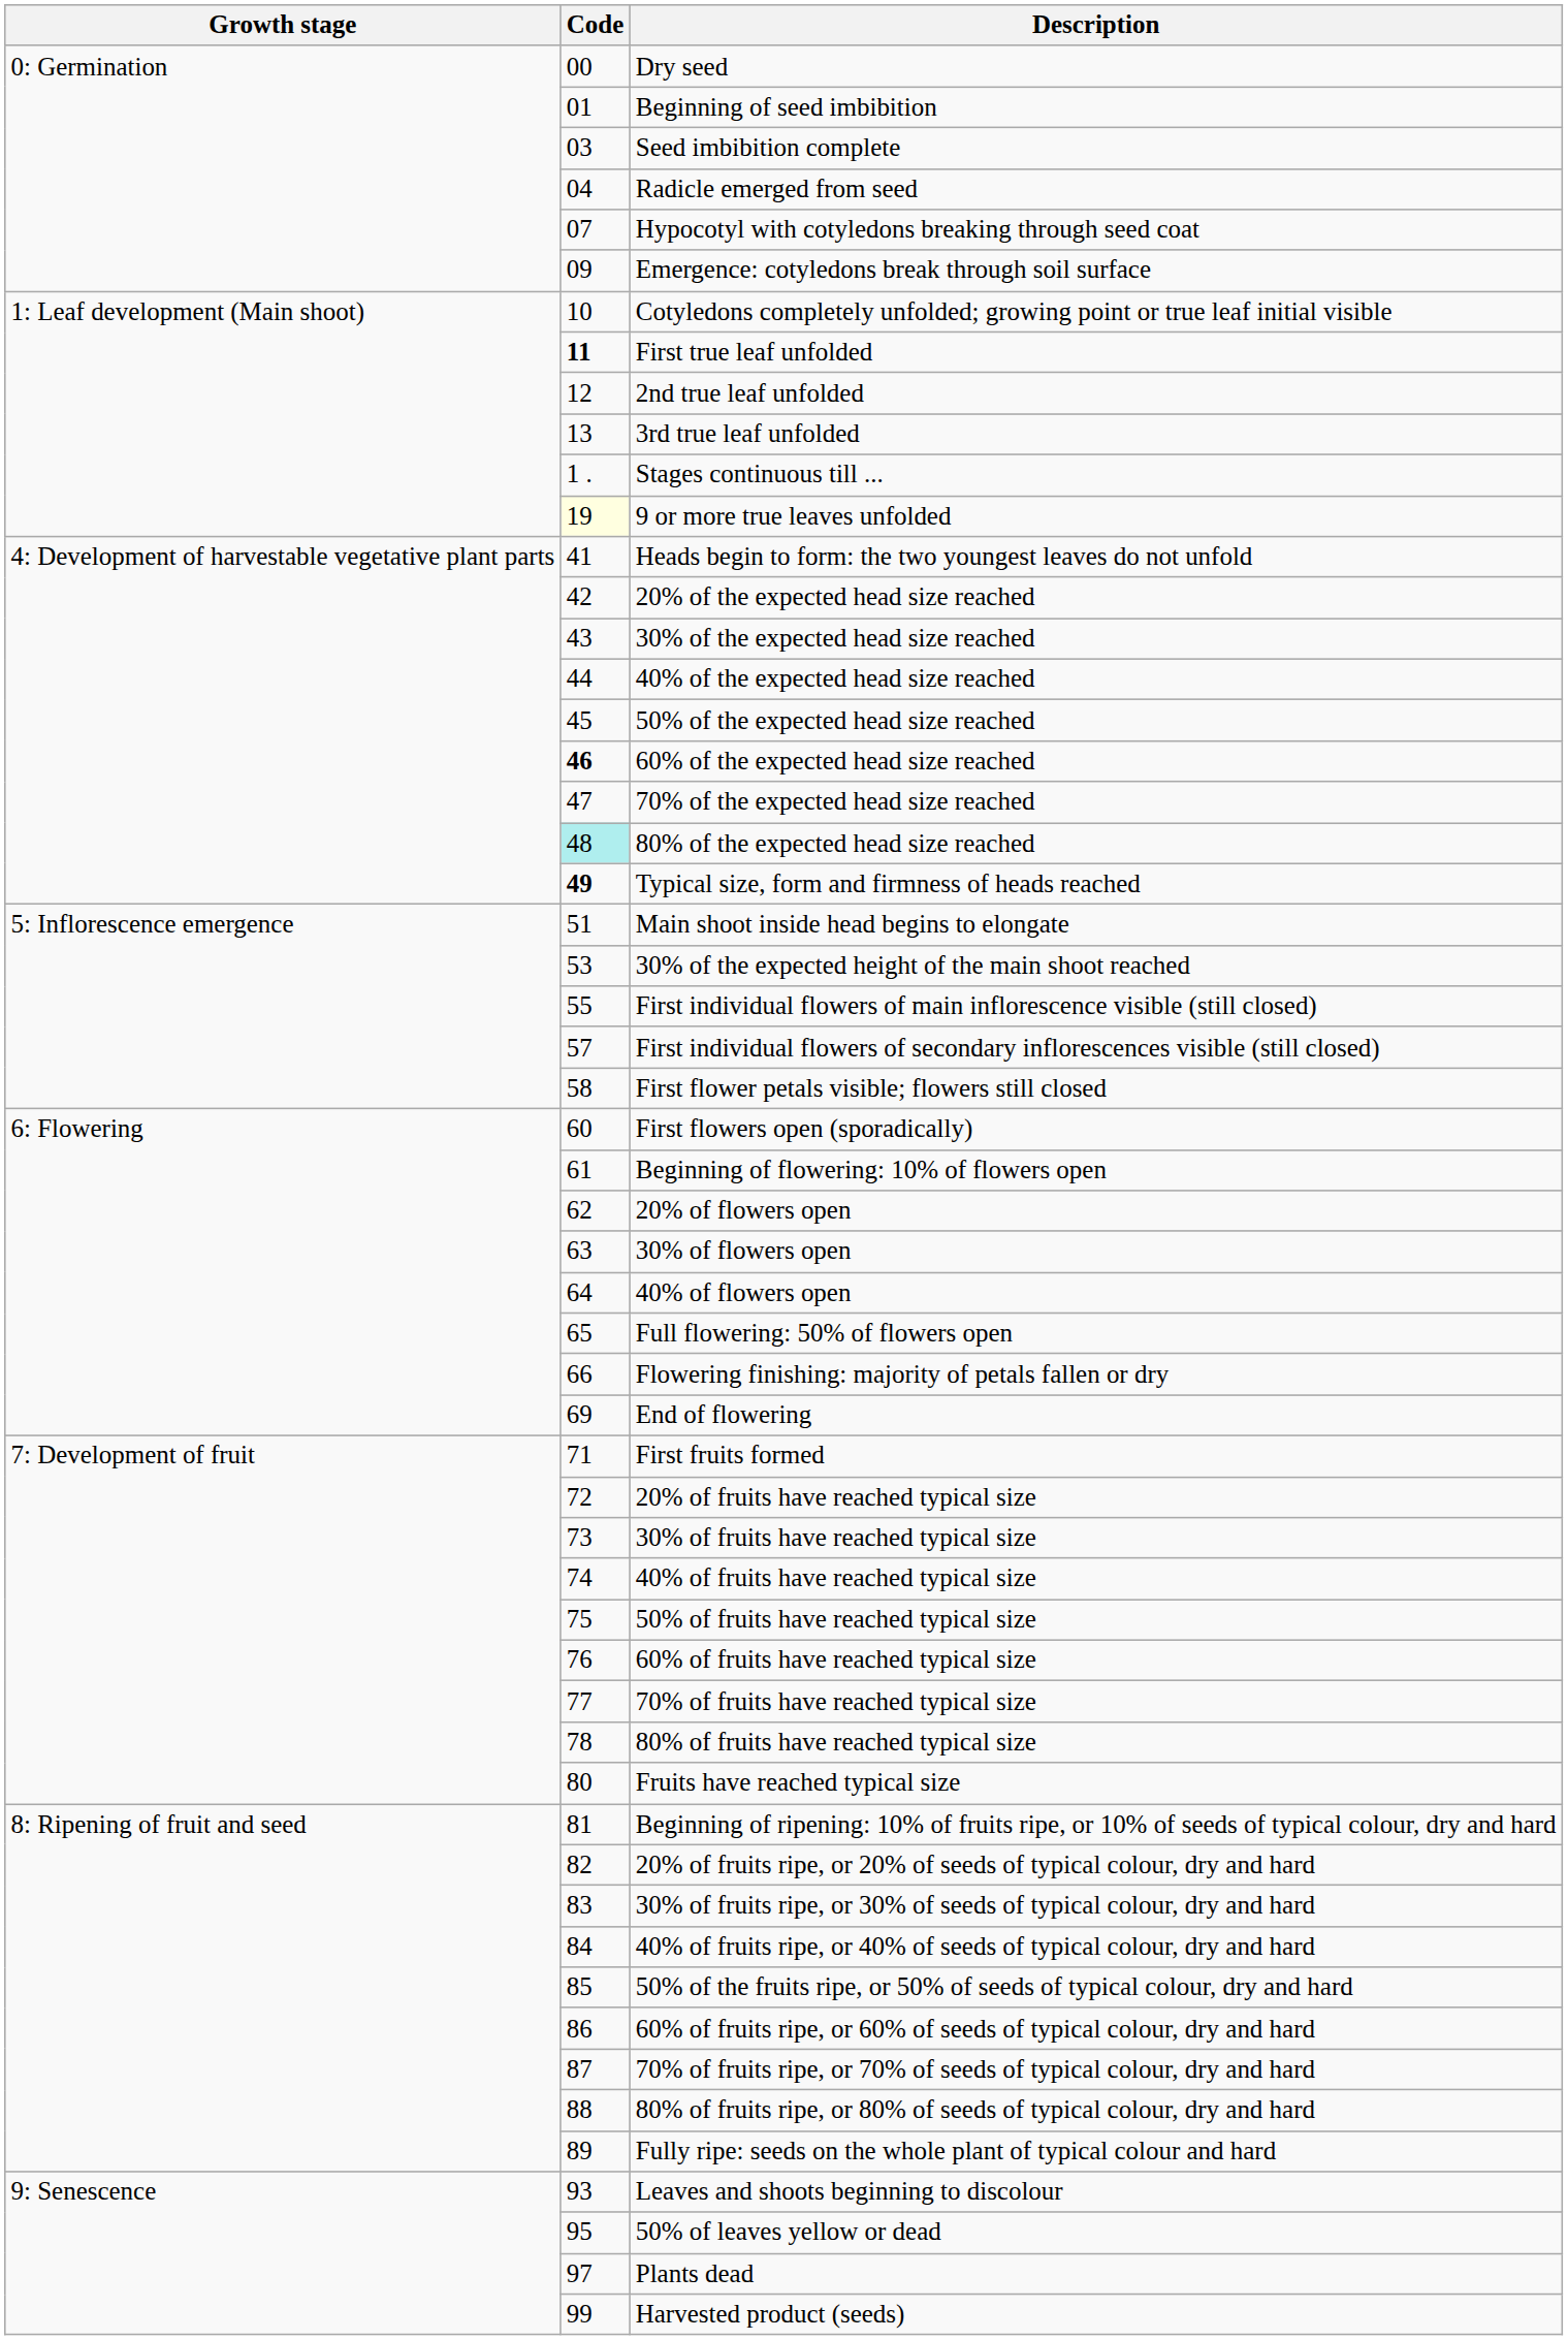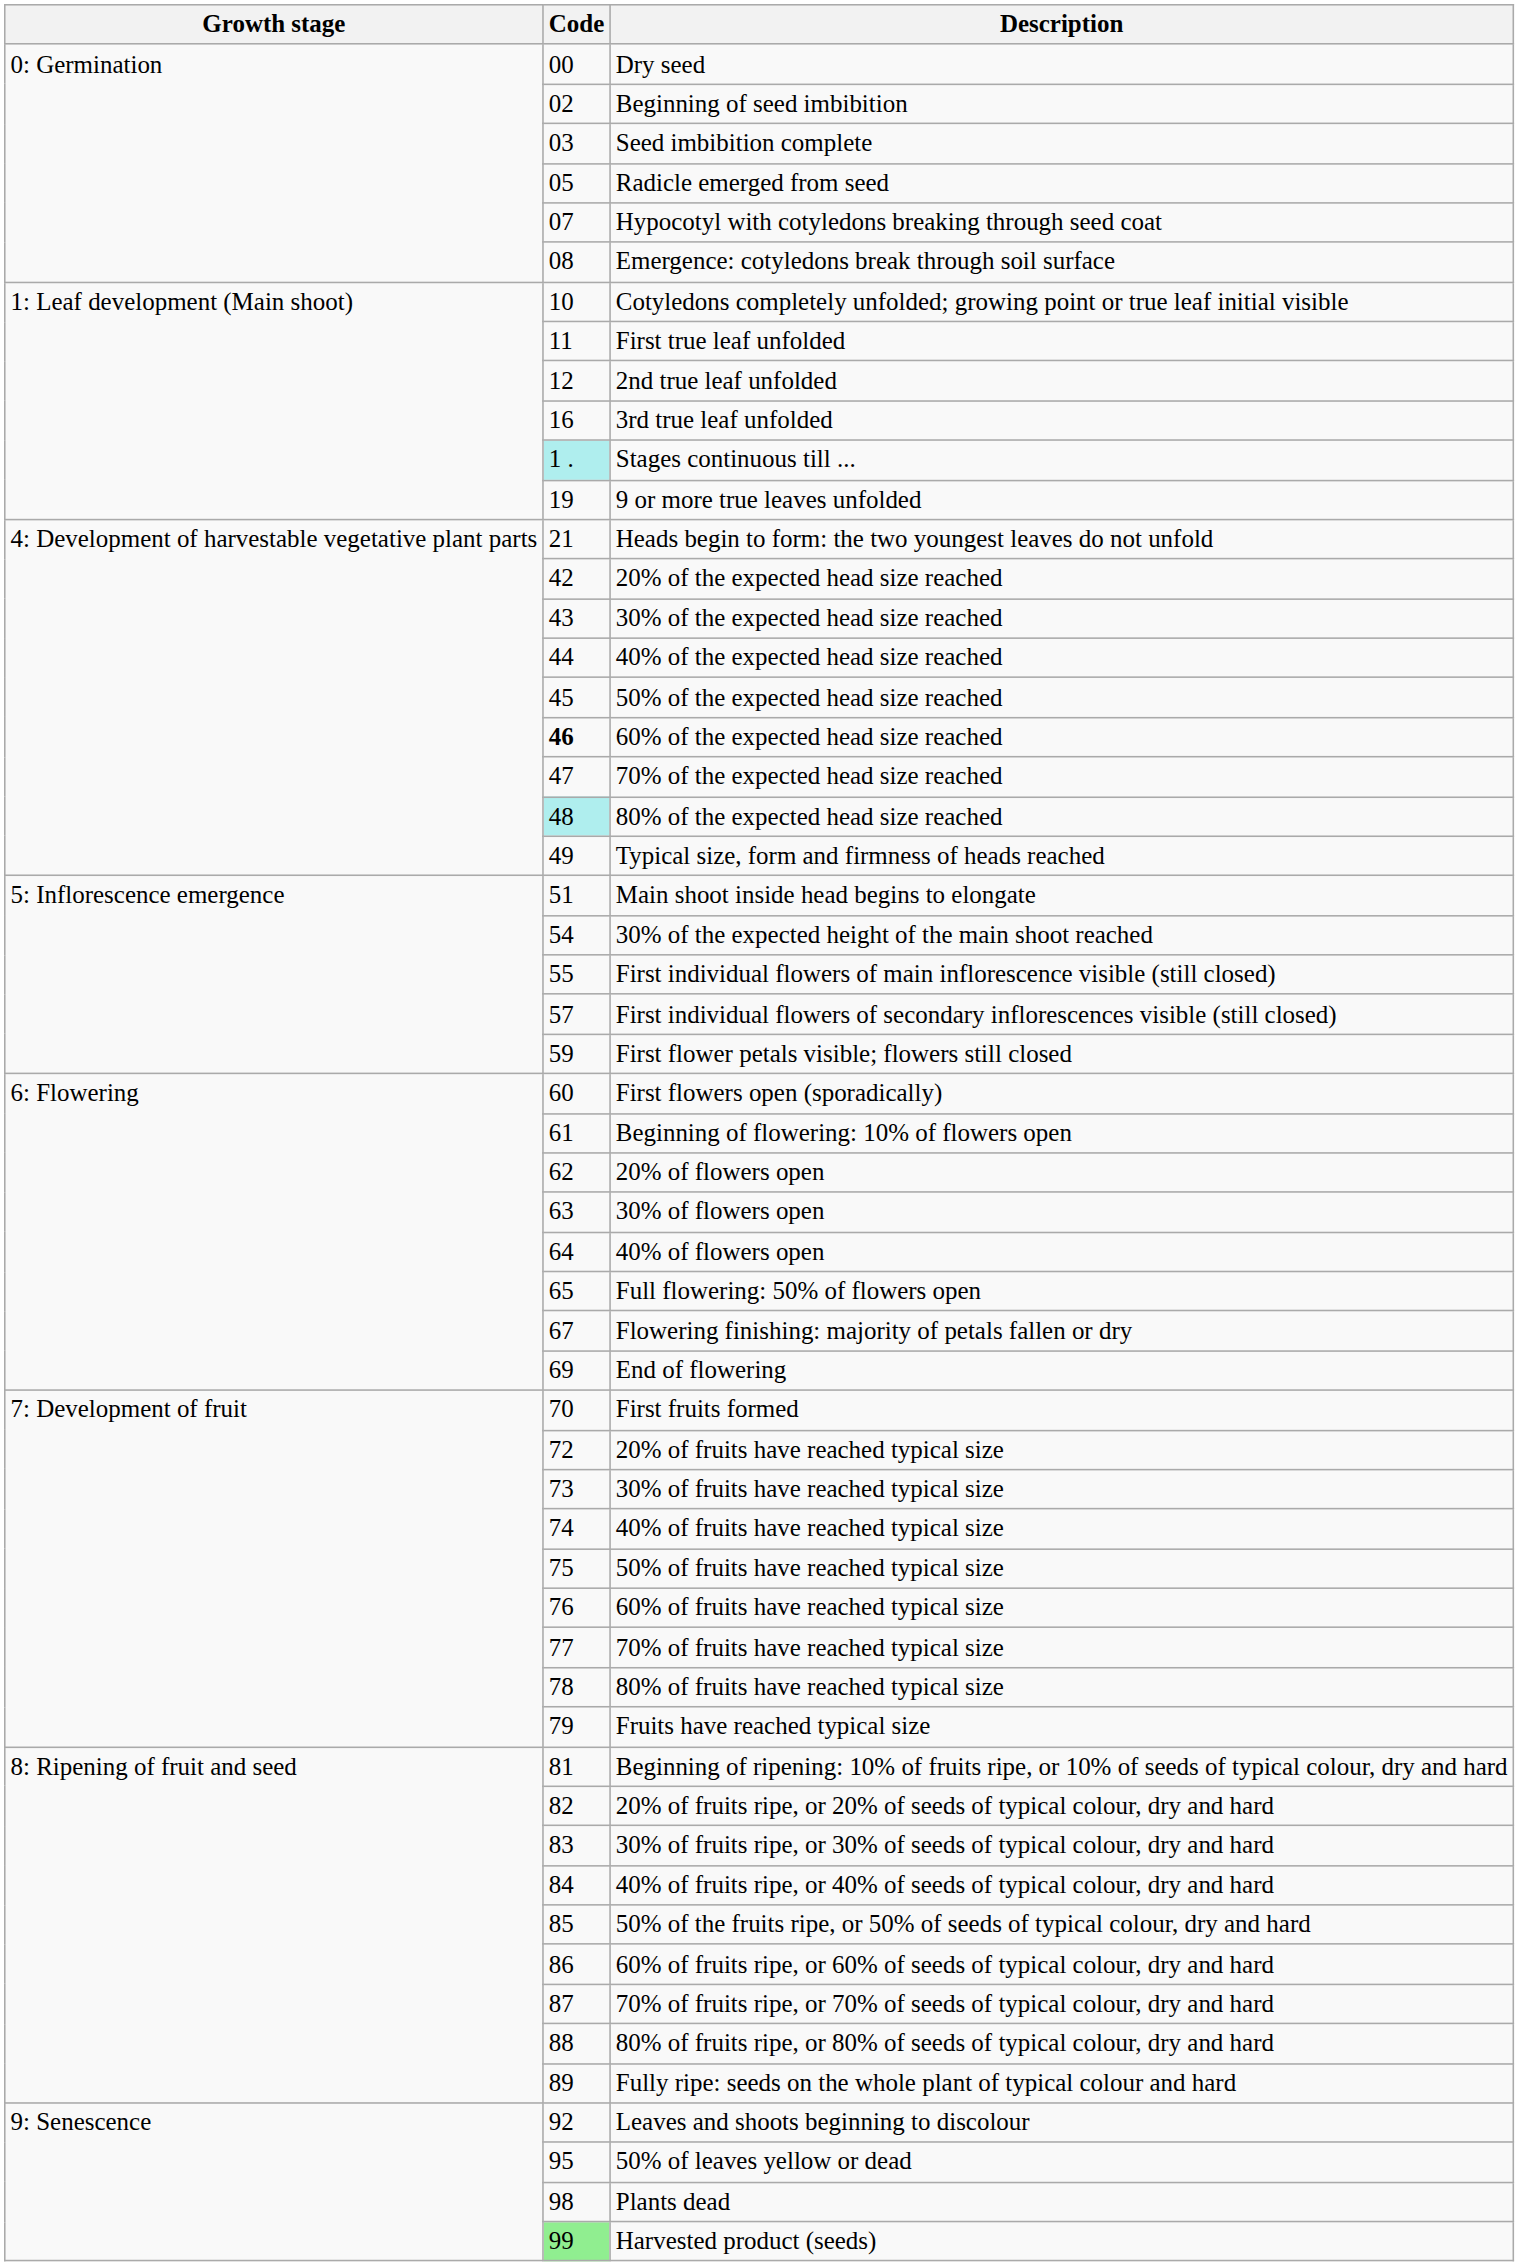Beginning of seed imbibition | Code: 01 -> 02
Radicle emerged from seed | Code: 04 -> 05
Emergence: cotyledons break through soil surface | Code: 09 -> 08
First true leaf unfolded | Code: bold -> normal
3rd true leaf unfolded | Code: 13 -> 16
Stages continuous till ... | Code: no background -> paleturquoise background
9 or more true leaves unfolded | Code: lightyellow background -> no background
Heads begin to form: the two youngest leaves do not unfold | Code: 41 -> 21
Typical size, form and firmness of heads reached | Code: bold -> normal
30% of the expected height of the main shoot reached | Code: 53 -> 54
First flower petals visible; flowers still closed | Code: 58 -> 59
Flowering finishing: majority of petals fallen or dry | Code: 66 -> 67
First fruits formed | Code: 71 -> 70
Fruits have reached typical size | Code: 80 -> 79
Leaves and shoots beginning to discolour | Code: 93 -> 92
Plants dead | Code: 97 -> 98
Harvested product (seeds) | Code: no background -> lightgreen background
